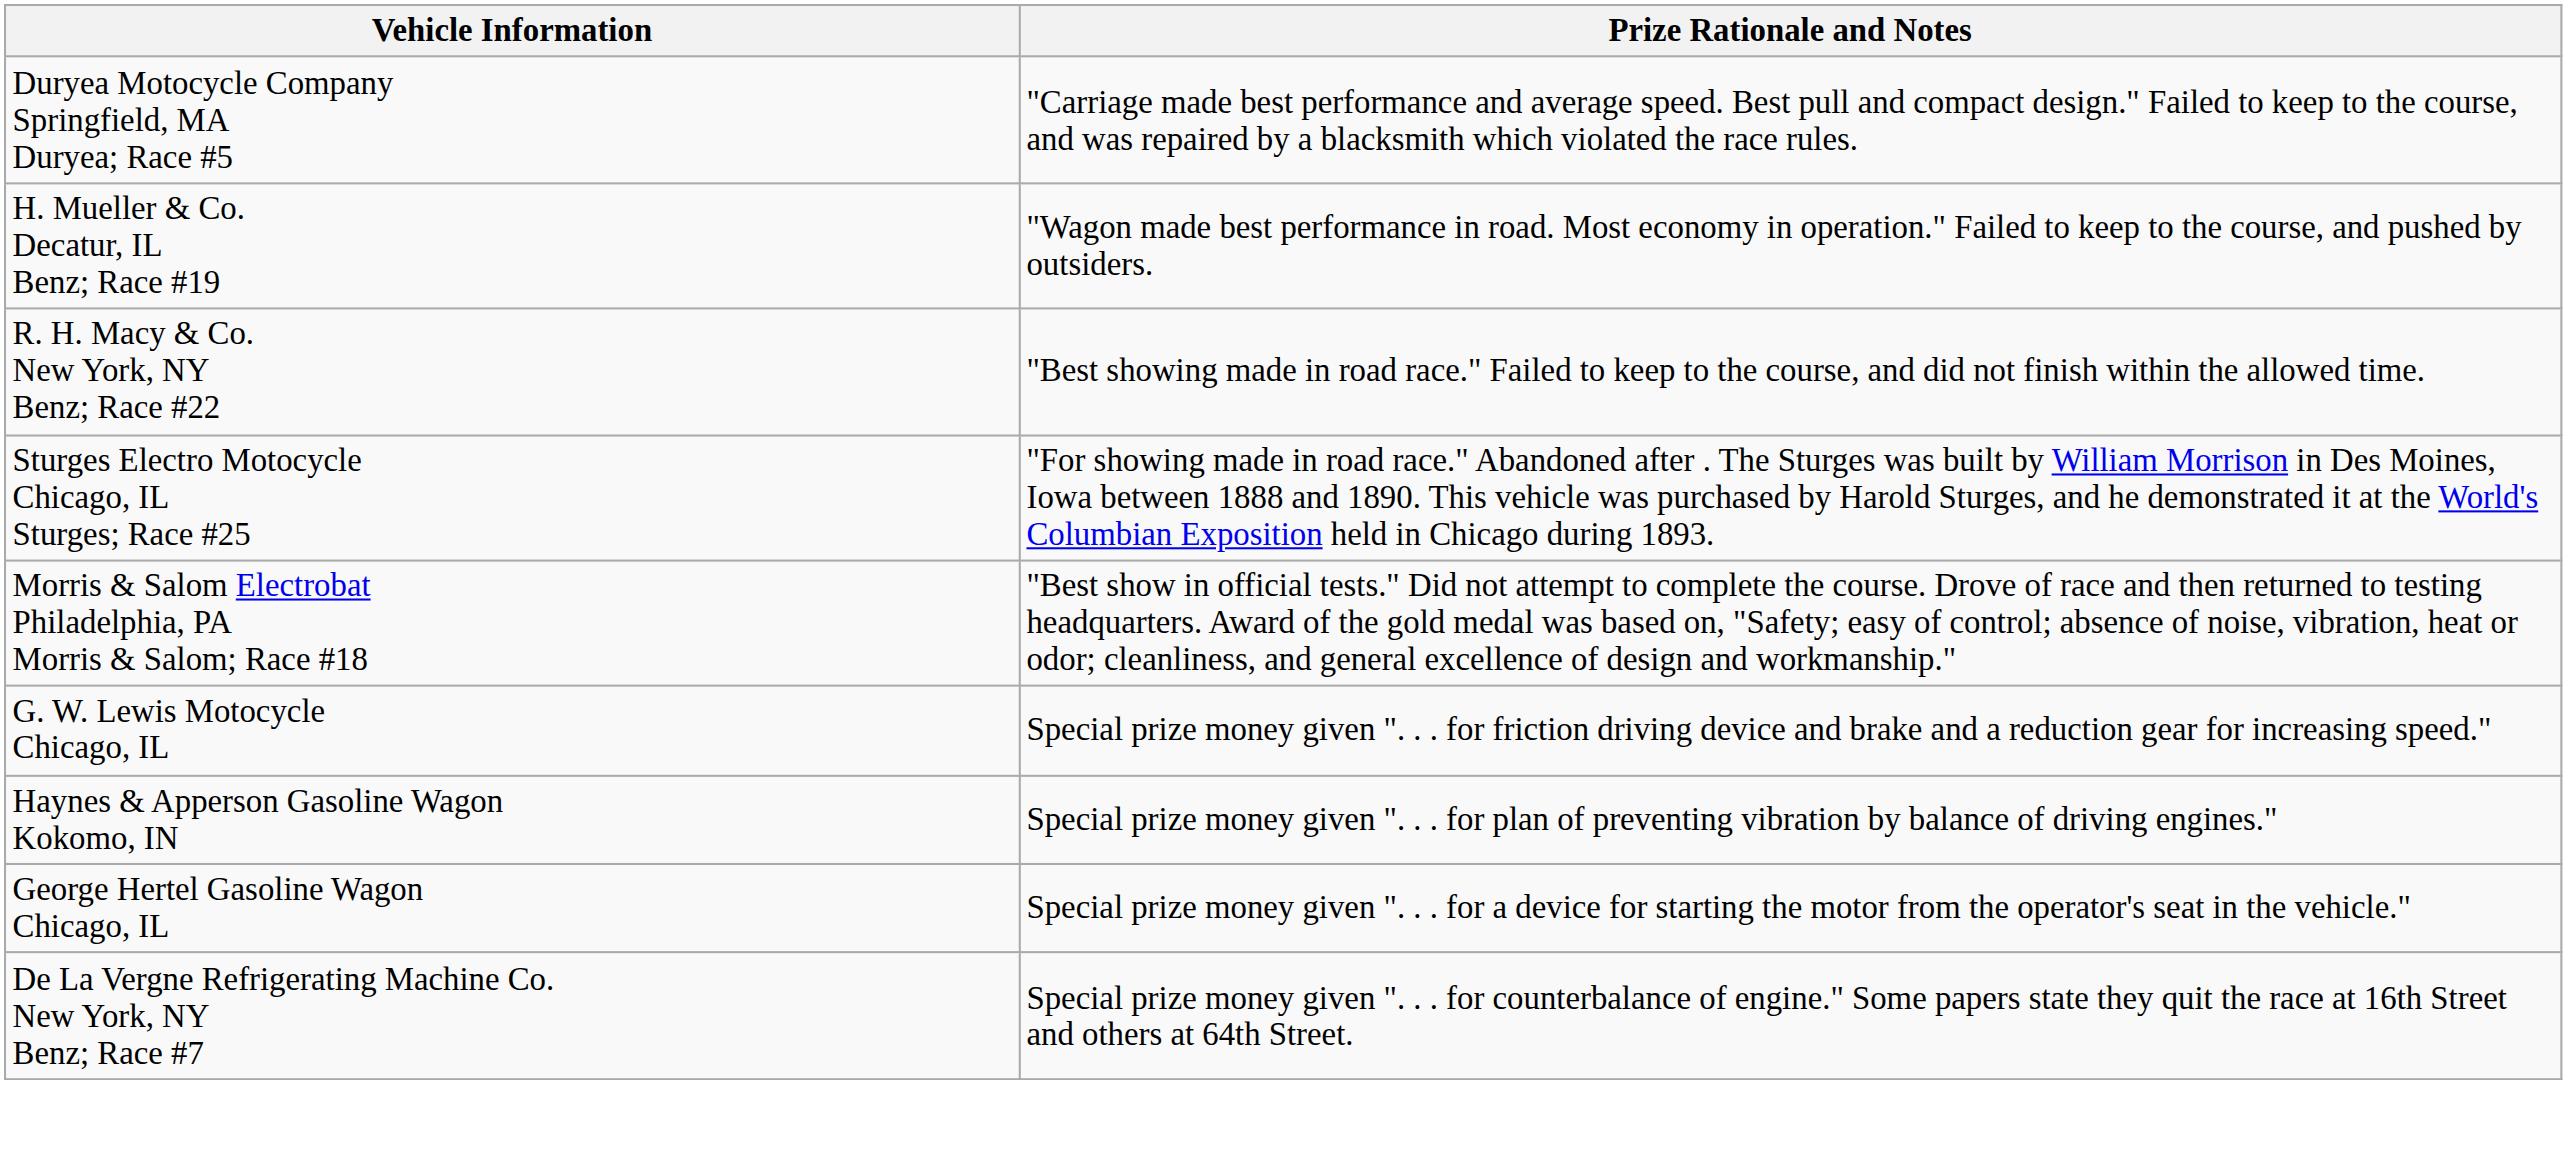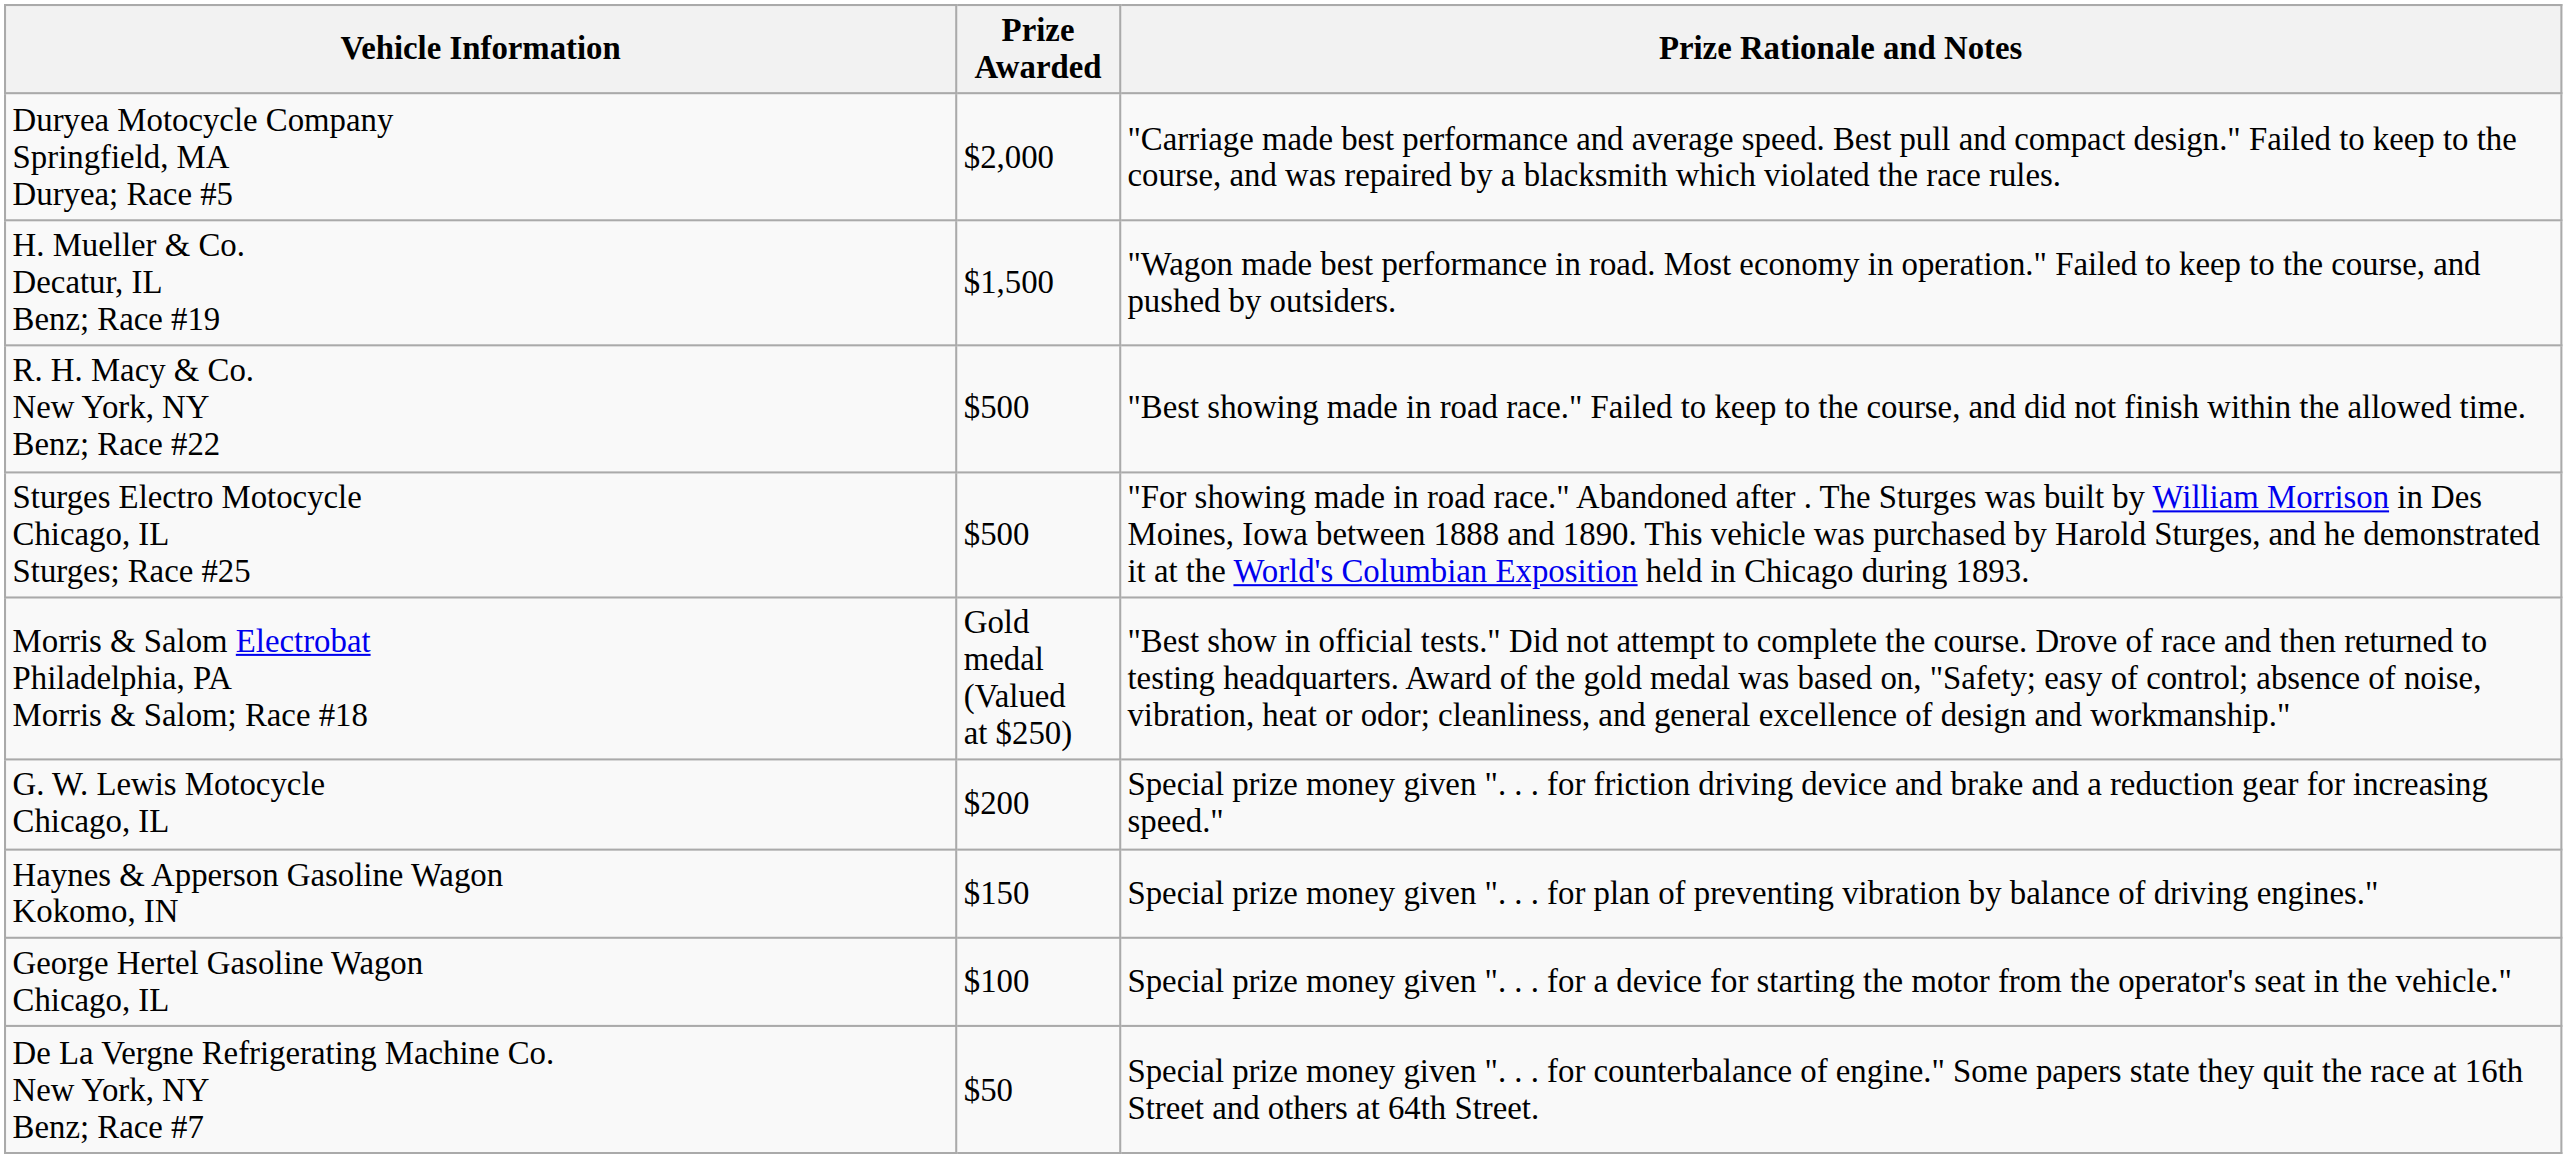+ column: Prize Awarded | $2,000 | $1,500 | $500 | $500 | Gold medal (Valued at $250) | $200 | $150 | $100 | $50
